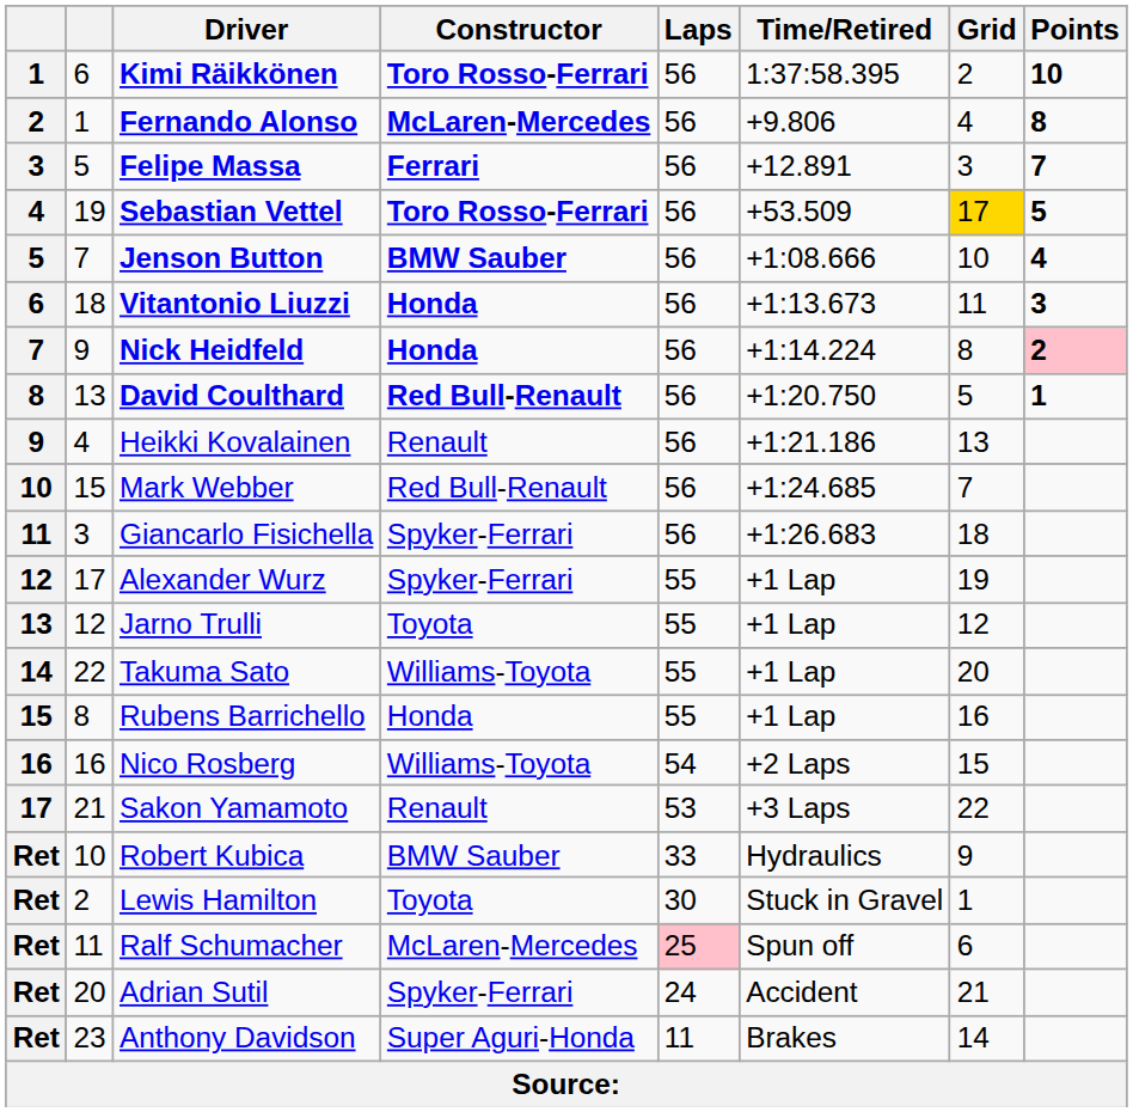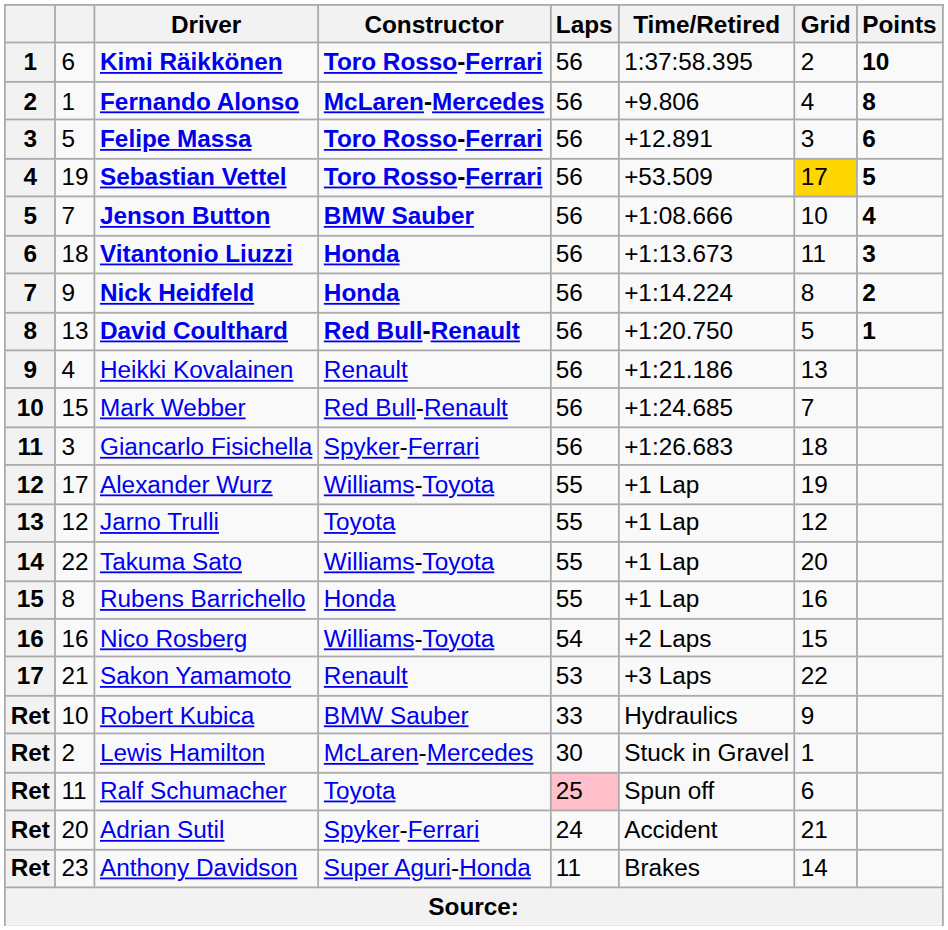Felipe Massa | Constructor: Ferrari -> Toro Rosso-Ferrari
Felipe Massa | Points: 7 -> 6
Nick Heidfeld | Points: pink background -> no background
Alexander Wurz | Constructor: Spyker-Ferrari -> Williams-Toyota
Lewis Hamilton | Constructor: Toyota -> McLaren-Mercedes
Ralf Schumacher | Constructor: McLaren-Mercedes -> Toyota
